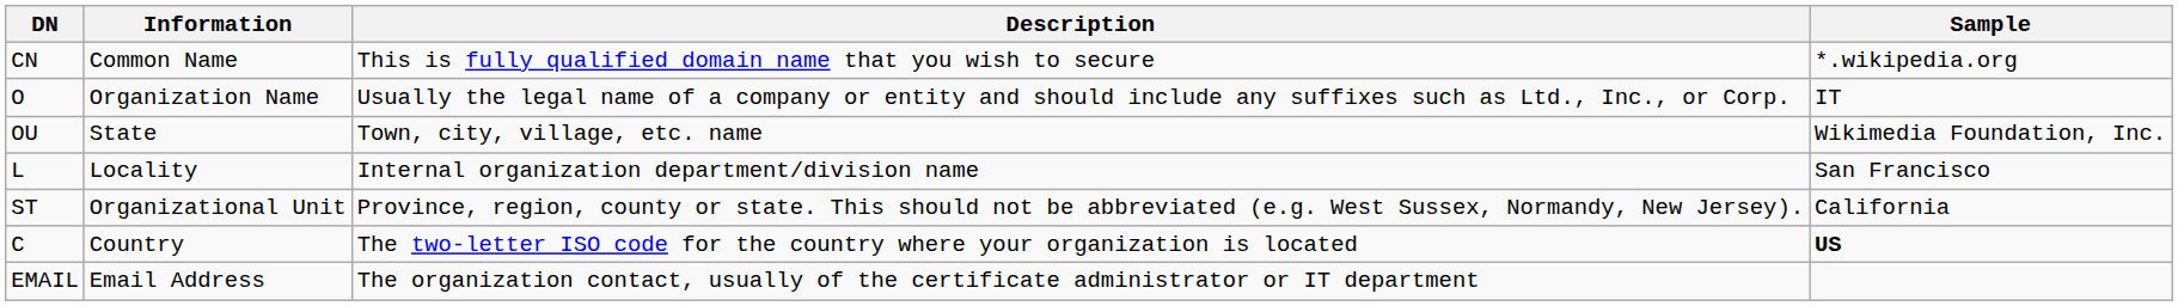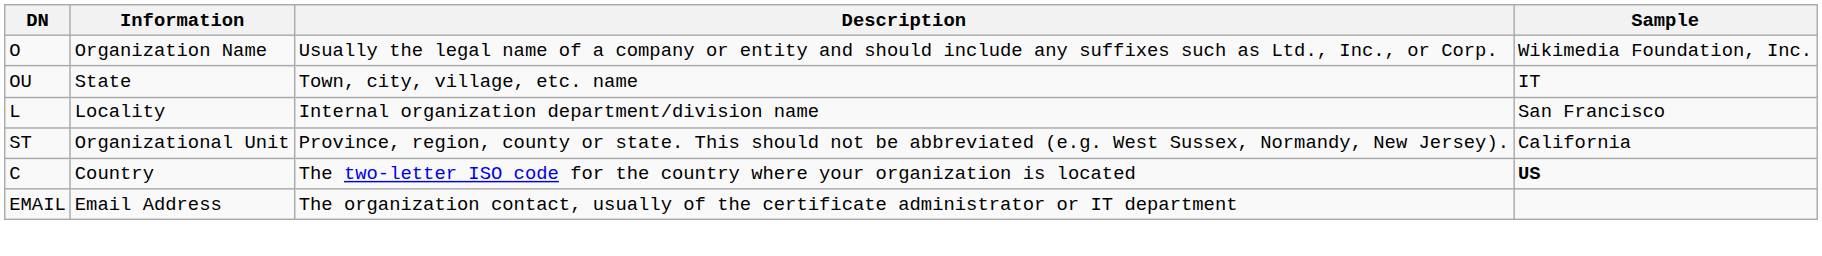- row: CN | Common Name | This is fully qualified domain name that you wish to secure | *.wikipedia.org
O | Sample: IT -> Wikimedia Foundation, Inc.
OU | Sample: Wikimedia Foundation, Inc. -> IT
